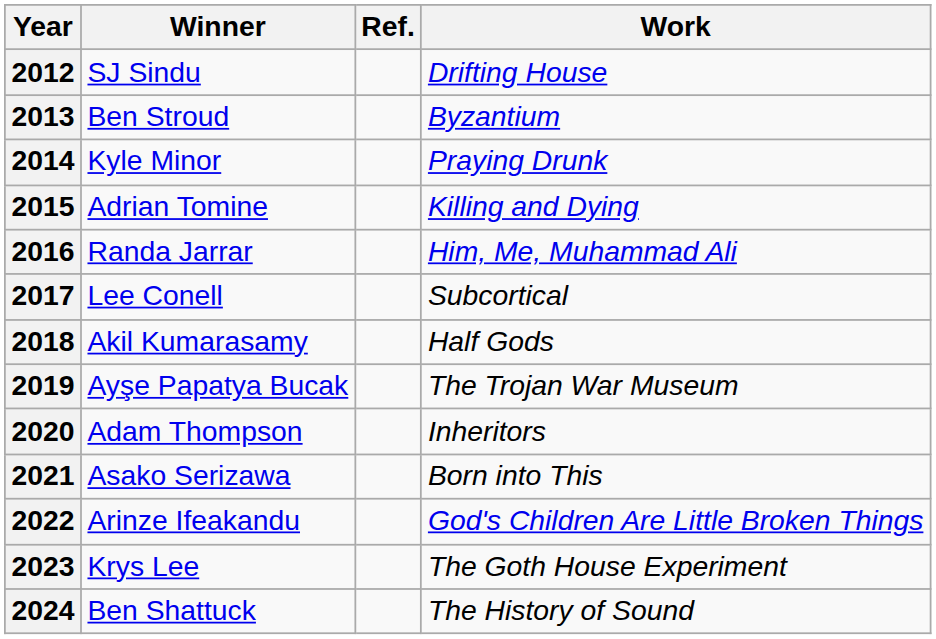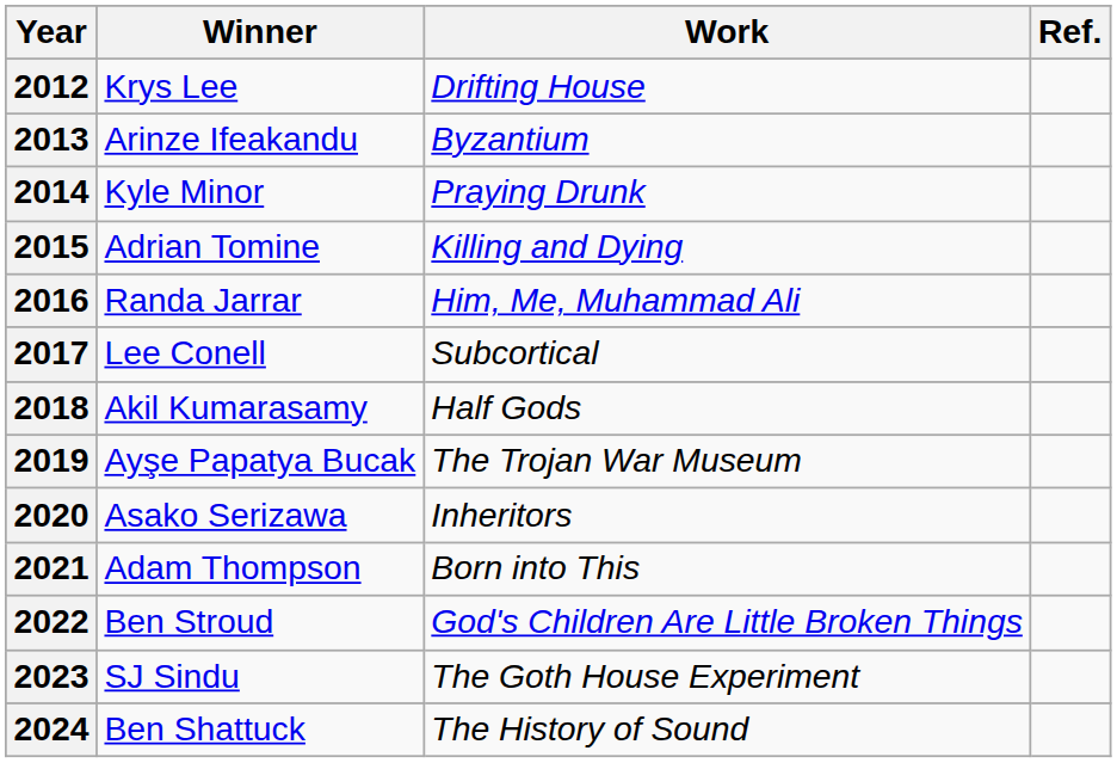columns swapped: Work <-> Ref.
2012 | Winner: SJ Sindu -> Krys Lee
2013 | Winner: Ben Stroud -> Arinze Ifeakandu
2020 | Winner: Adam Thompson -> Asako Serizawa
2021 | Winner: Asako Serizawa -> Adam Thompson
2022 | Winner: Arinze Ifeakandu -> Ben Stroud
2023 | Winner: Krys Lee -> SJ Sindu
